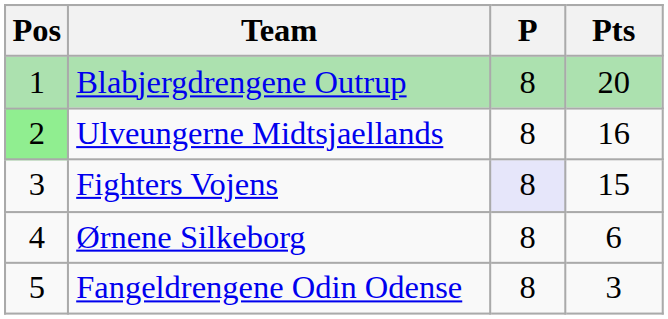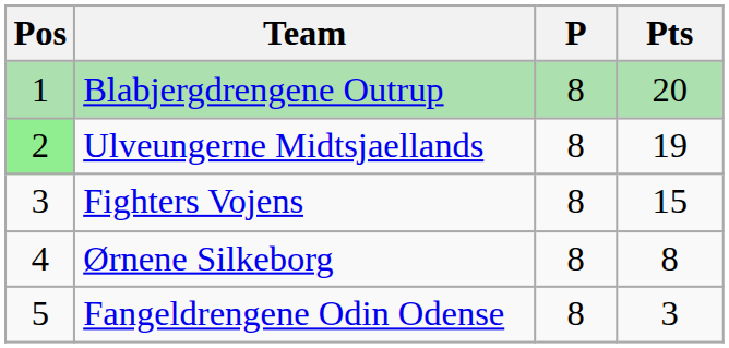Ulveungerne Midtsjaellands | Pts: 16 -> 19
Fighters Vojens | P: lavender background -> no background
Ørnene Silkeborg | Pts: 6 -> 8
